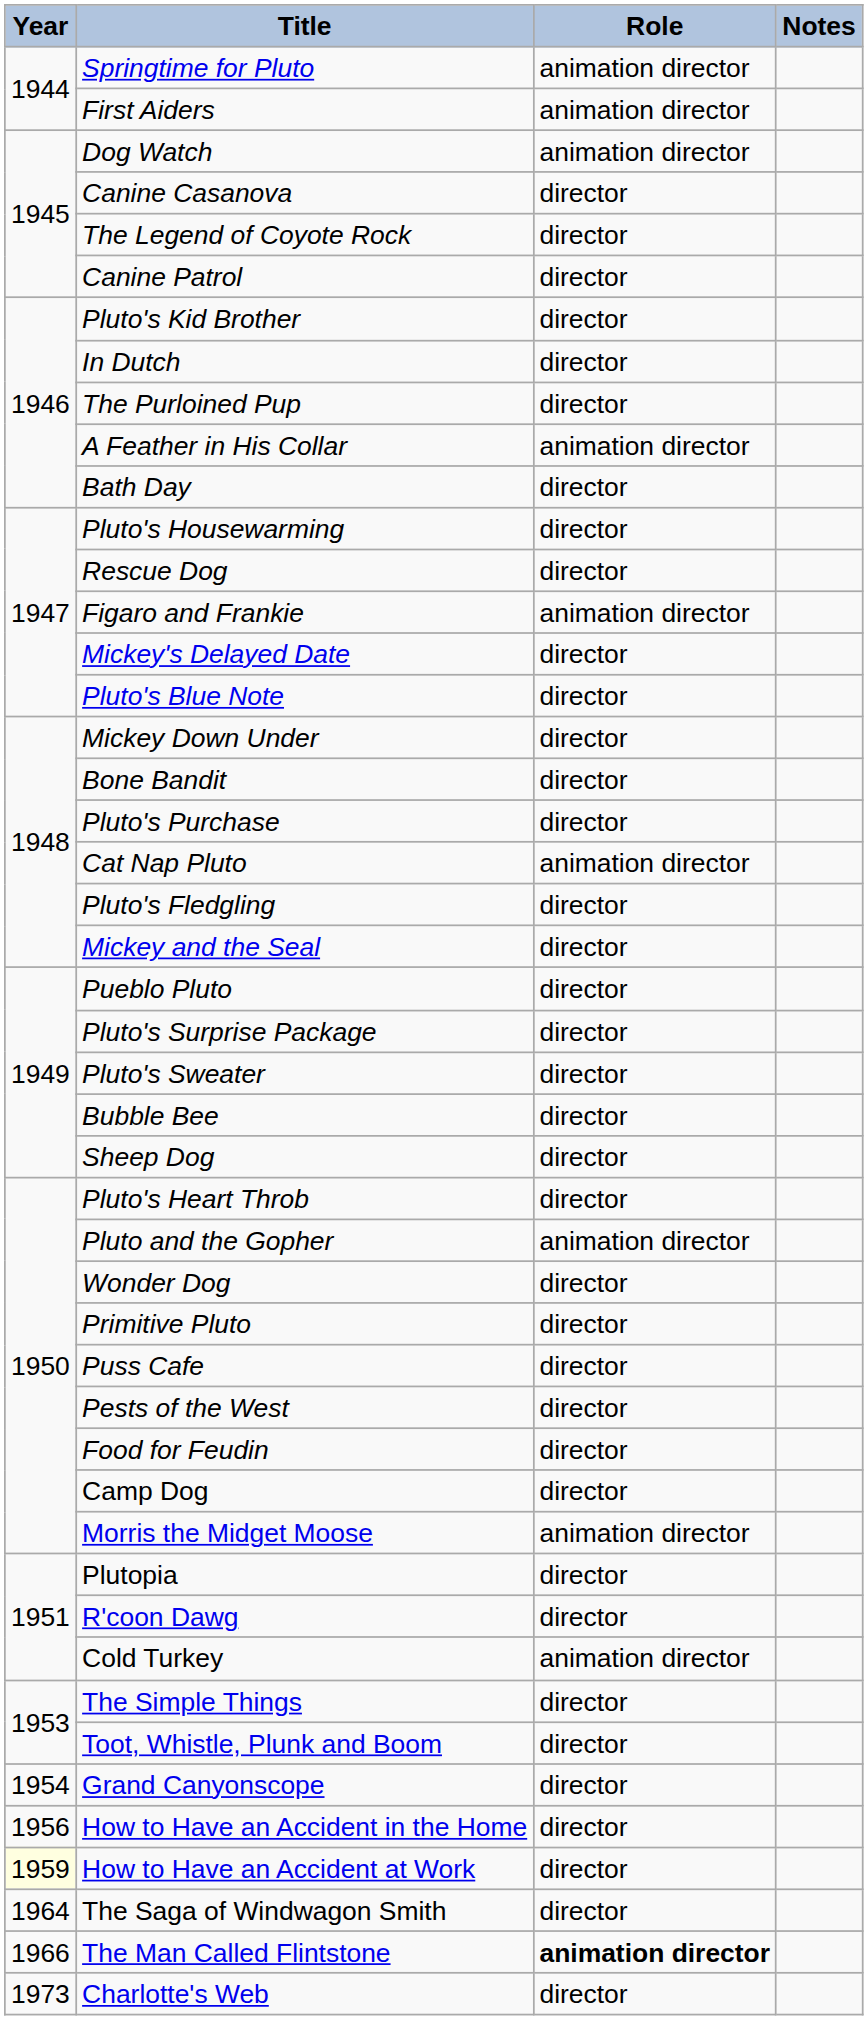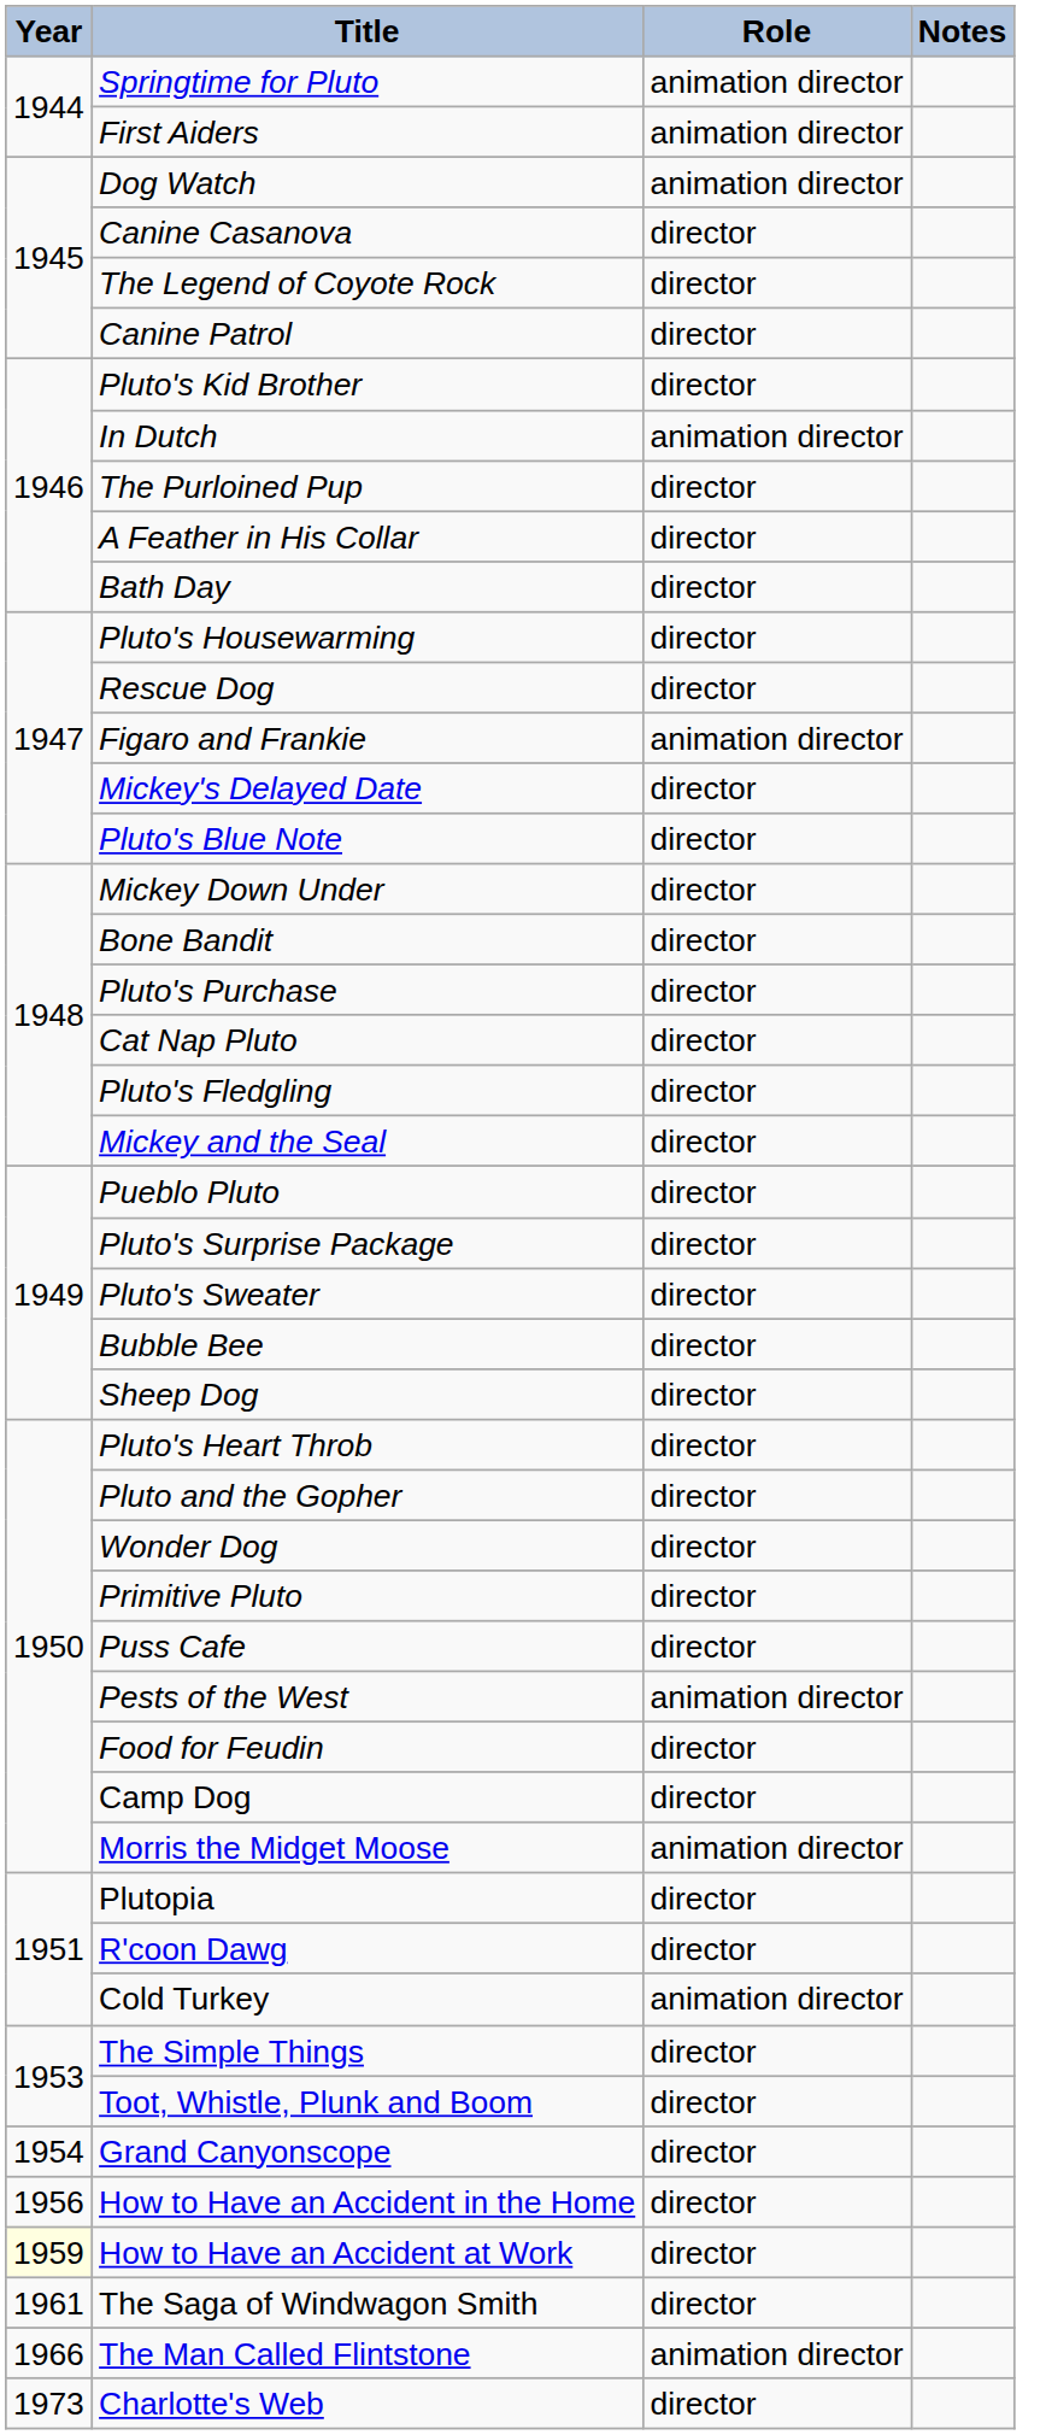In Dutch | Role: director -> animation director
A Feather in His Collar | Role: animation director -> director
Cat Nap Pluto | Role: animation director -> director
Pluto and the Gopher | Role: animation director -> director
Pests of the West | Role: director -> animation director
The Saga of Windwagon Smith | Year: 1964 -> 1961
The Man Called Flintstone | Role: bold -> normal
